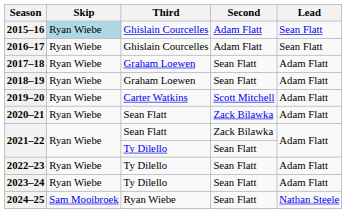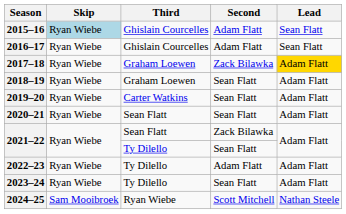2017–18 | Second: Sean Flatt -> Zack Bilawka
2017–18 | Lead: no background -> gold background
2019–20 | Second: Scott Mitchell -> Sean Flatt
2020–21 | Second: Zack Bilawka -> Sean Flatt
2022–23 | Second: Sean Flatt -> Adam Flatt
2024–25 | Second: Sean Flatt -> Scott Mitchell
